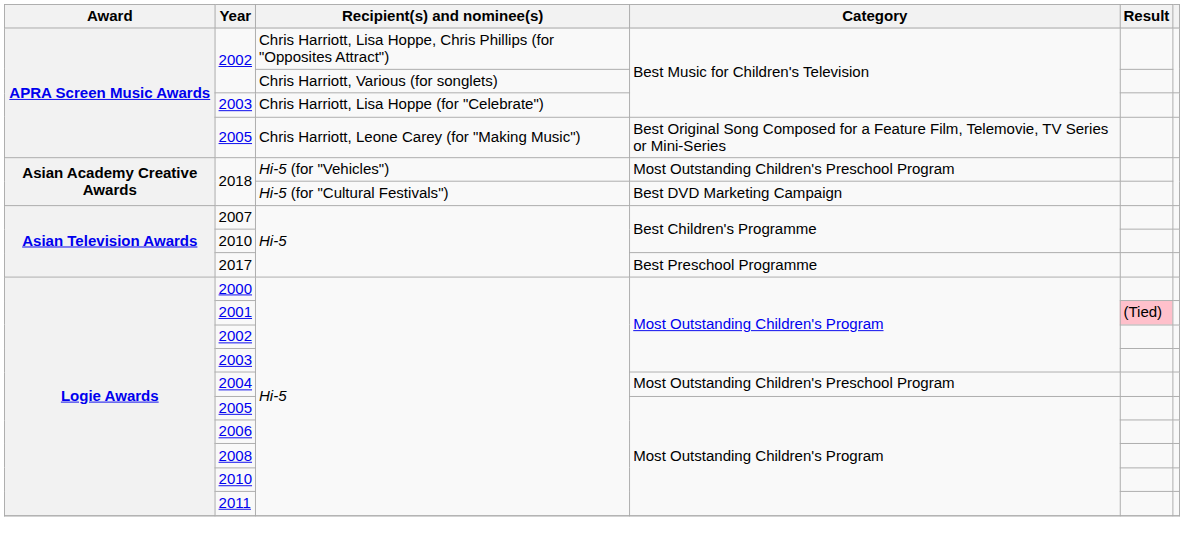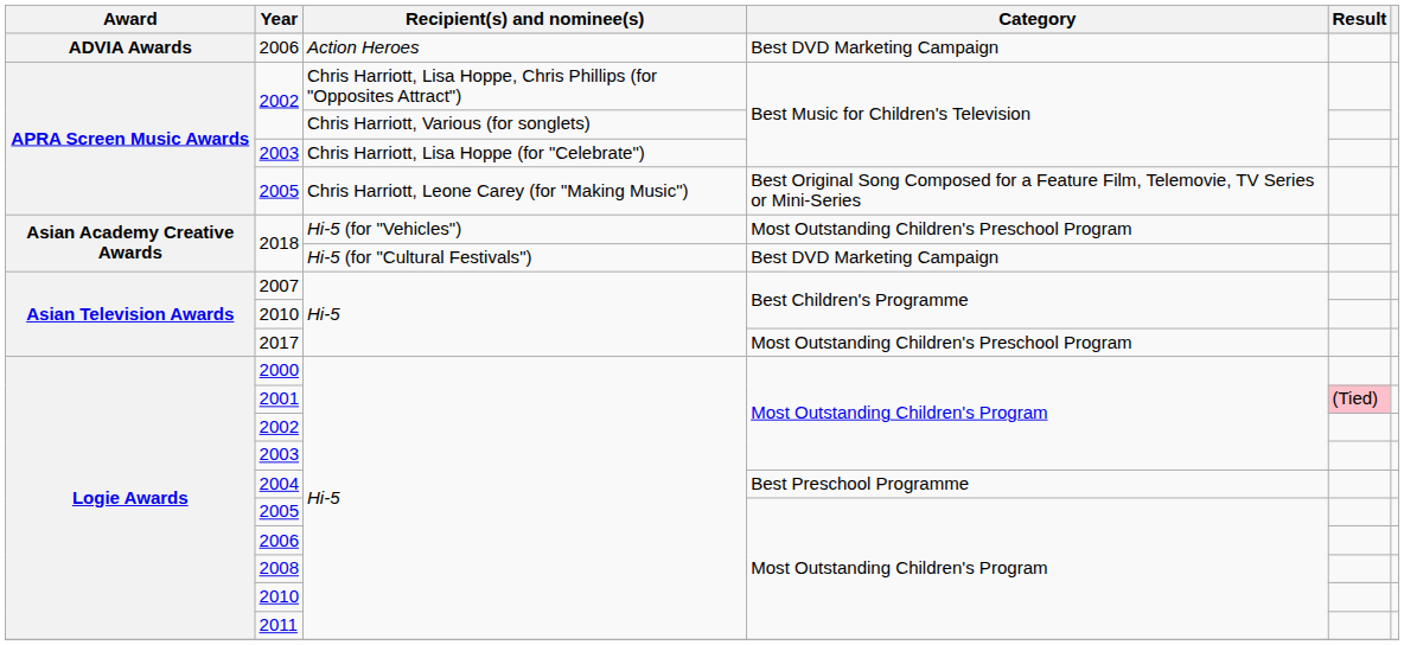+ row: ADVIA Awards | 2006 | Action Heroes | Best DVD Marketing Campaign
2017 | Category: Best Preschool Programme -> Most Outstanding Children's Preschool Program
2004 | Category: Most Outstanding Children's Preschool Program -> Best Preschool Programme
